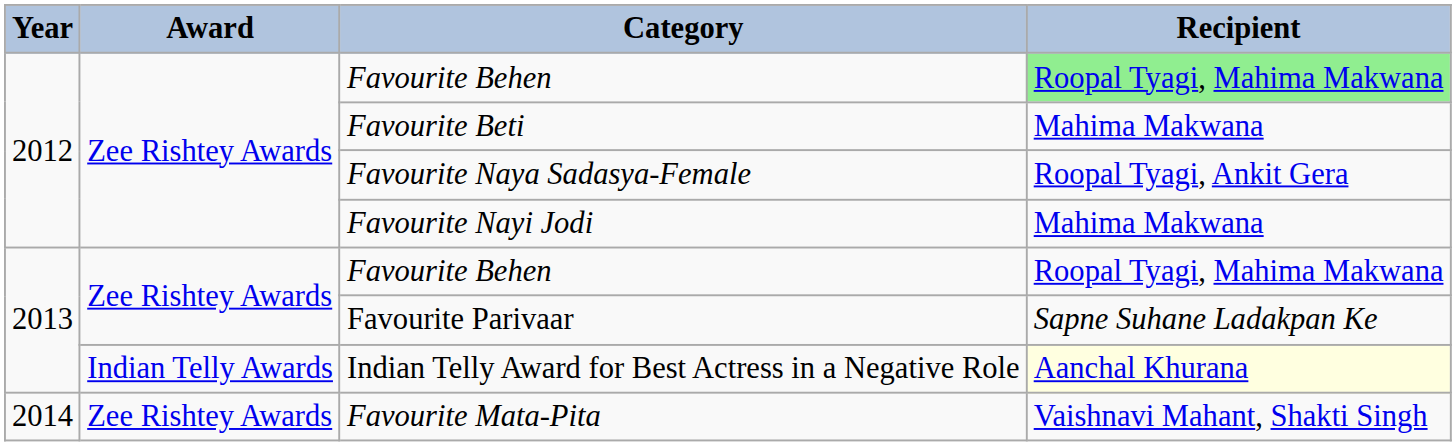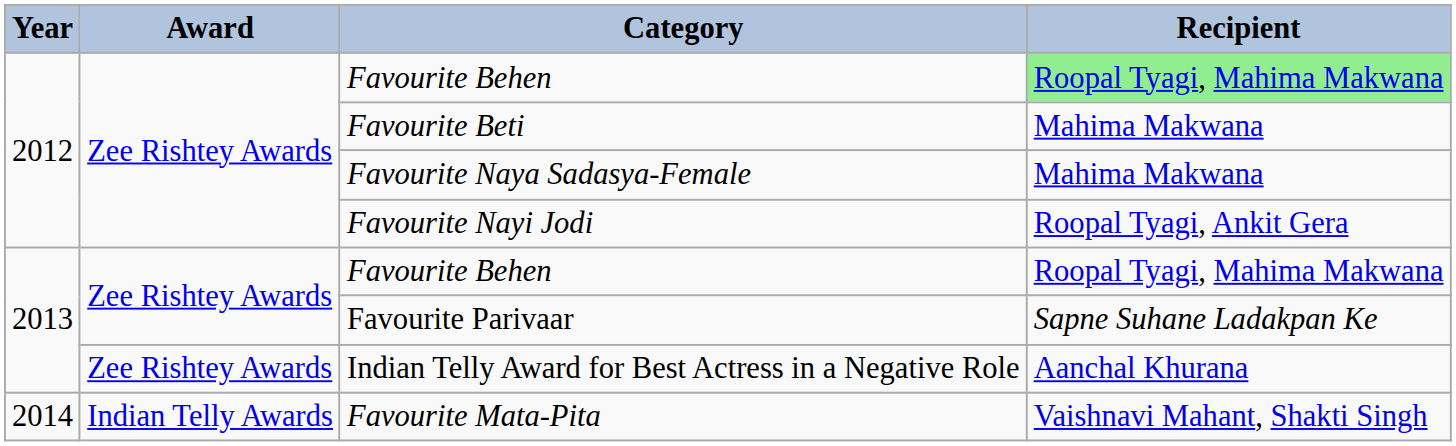Favourite Naya Sadasya-Female | Recipient: Roopal Tyagi, Ankit Gera -> Mahima Makwana
Favourite Nayi Jodi | Recipient: Mahima Makwana -> Roopal Tyagi, Ankit Gera
Indian Telly Award for Best Actress in a Negative Role | Award: Indian Telly Awards -> Zee Rishtey Awards
Indian Telly Award for Best Actress in a Negative Role | Recipient: lightyellow background -> no background
Favourite Mata-Pita | Award: Zee Rishtey Awards -> Indian Telly Awards
